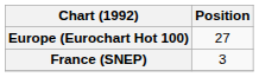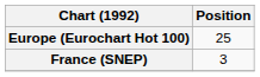Europe (Eurochart Hot 100) | Position: 27 -> 25
